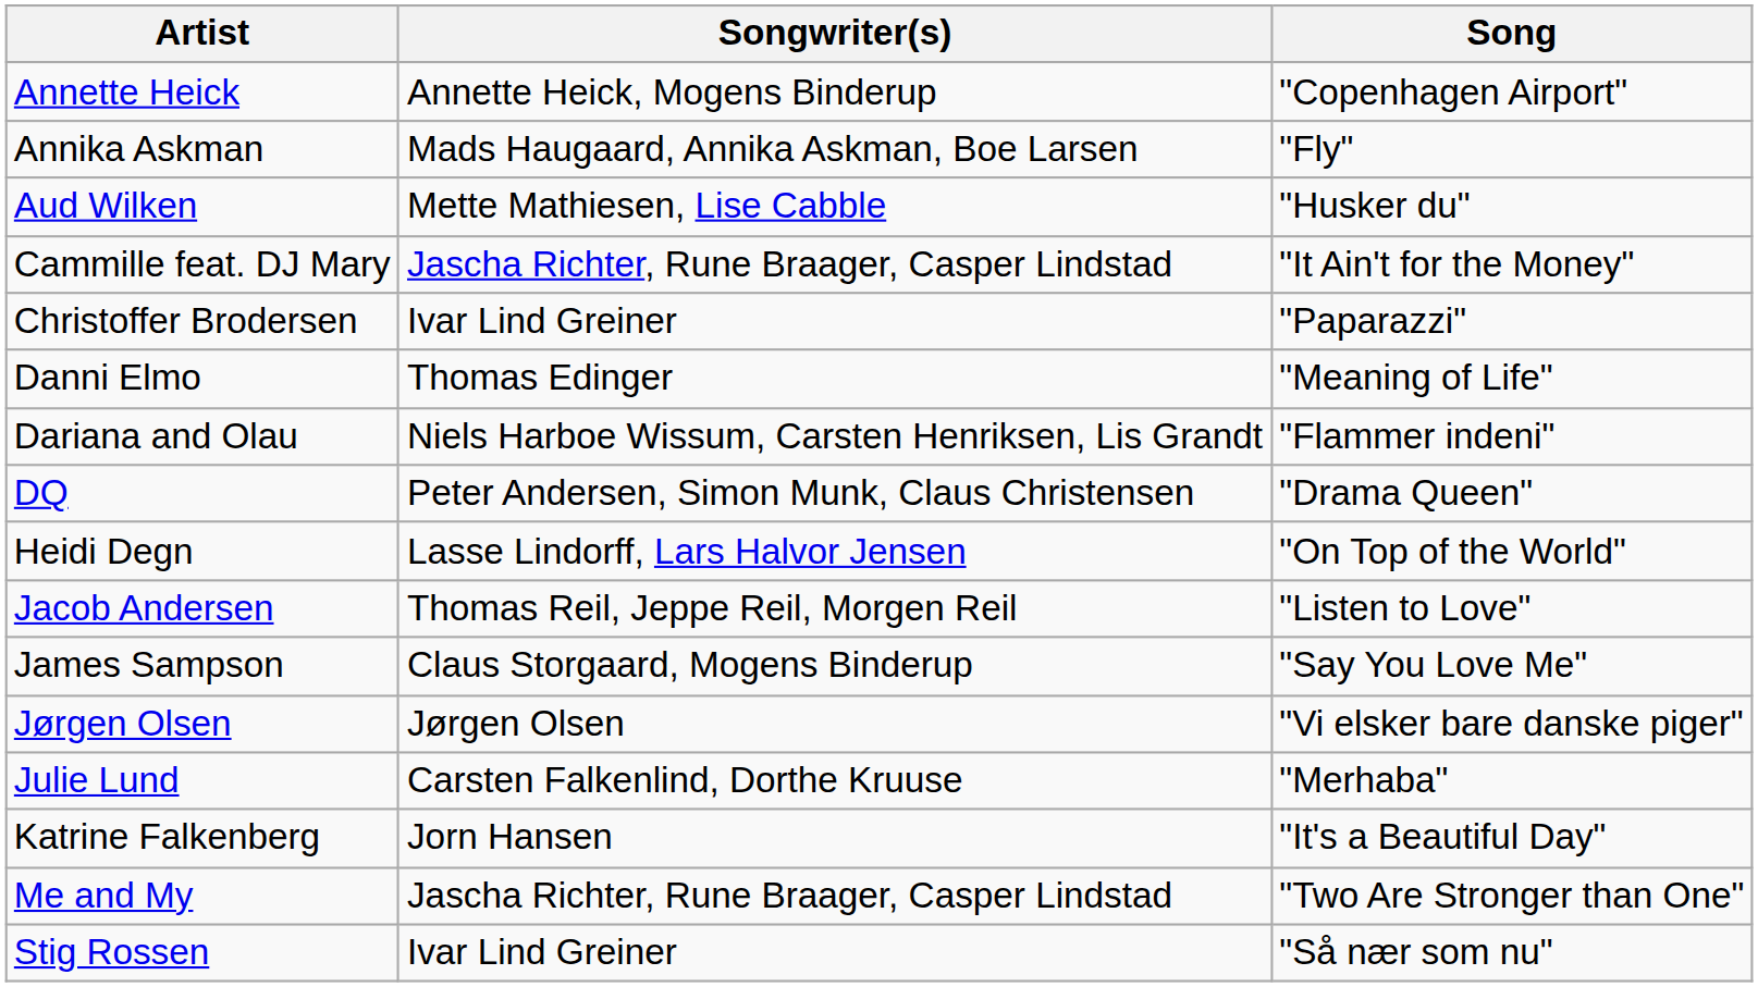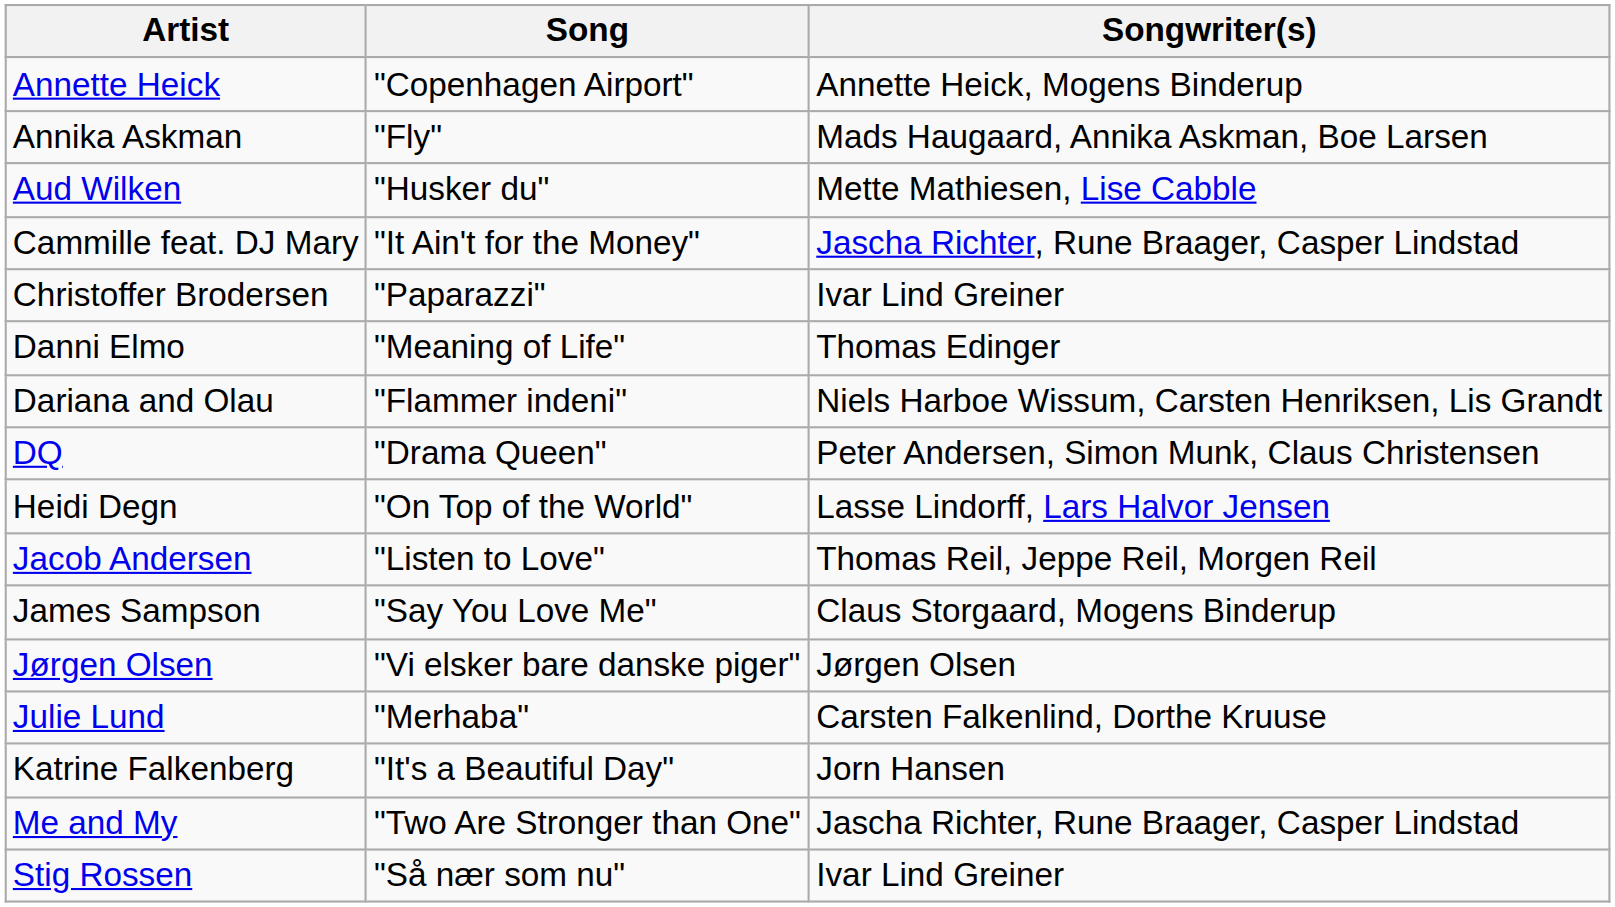columns swapped: Song <-> Songwriter(s)
